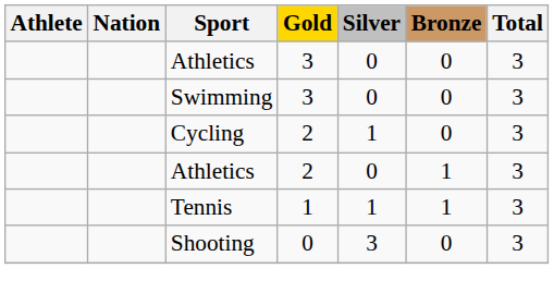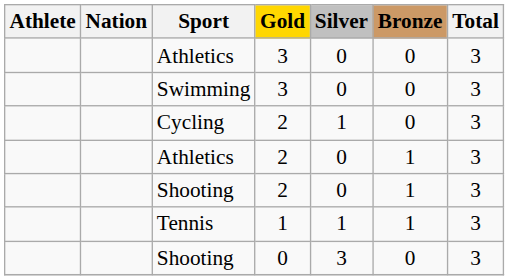+ row: Shooting | 2 | 0 | 1 | 3
